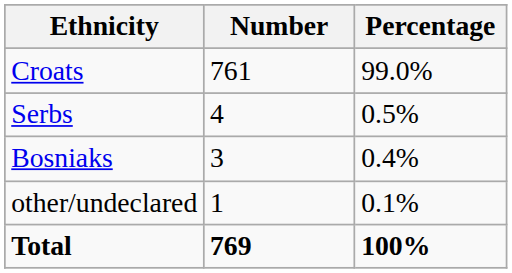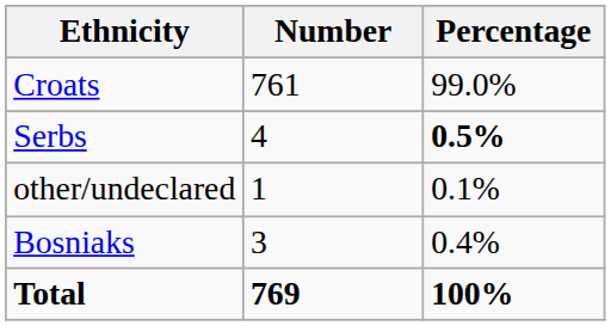Serbs | Percentage: normal -> bold
rows swapped: Bosniaks <-> other/undeclared
